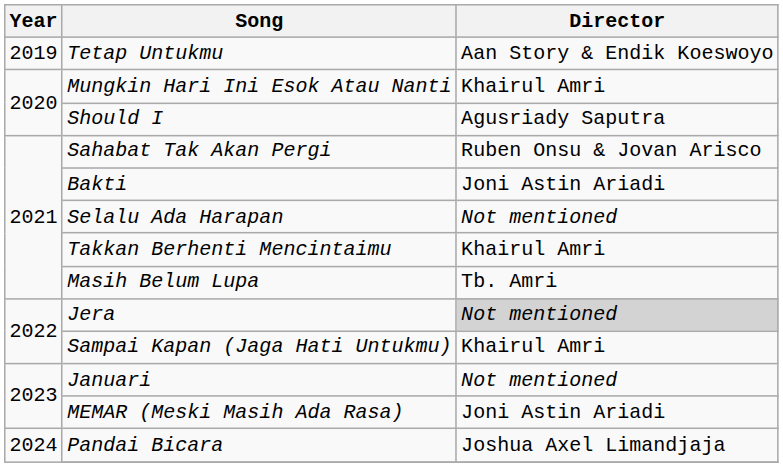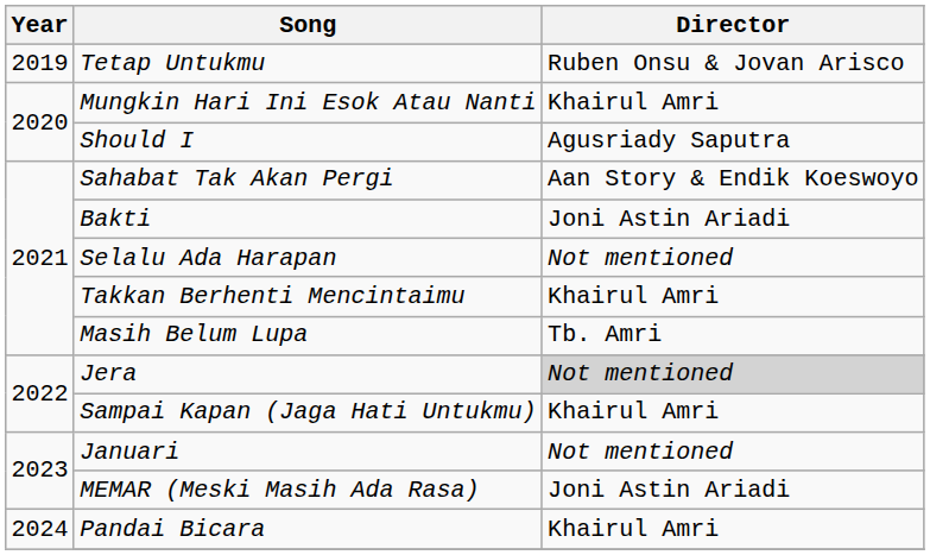Tetap Untukmu | Director: Aan Story & Endik Koeswoyo -> Ruben Onsu & Jovan Arisco
Sahabat Tak Akan Pergi | Director: Ruben Onsu & Jovan Arisco -> Aan Story & Endik Koeswoyo
Pandai Bicara | Director: Joshua Axel Limandjaja -> Khairul Amri
